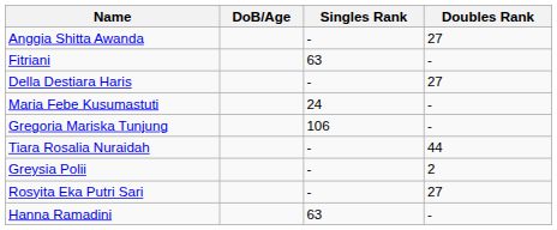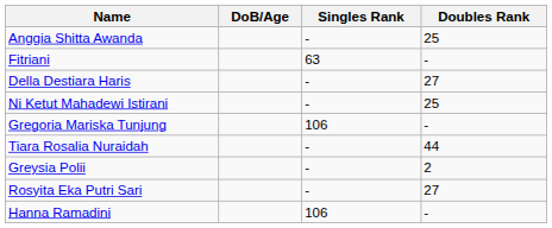Anggia Shitta Awanda | Doubles Rank: 27 -> 25
- row: Maria Febe Kusumastuti | 24 | -
+ row: Ni Ketut Mahadewi Istirani | - | 25
Hanna Ramadini | Singles Rank: 63 -> 106
